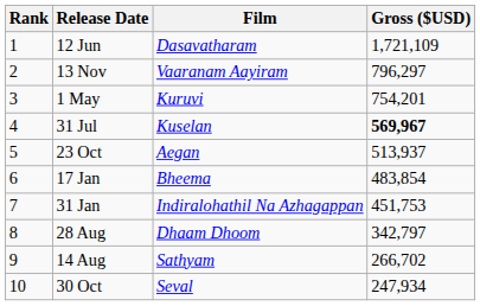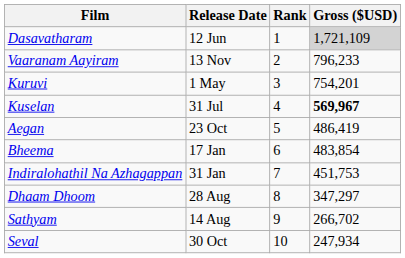columns swapped: Rank <-> Film
12 Jun | Gross ($USD): no background -> lightgrey background
13 Nov | Gross ($USD): 796,297 -> 796,233
23 Oct | Gross ($USD): 513,937 -> 486,419
28 Aug | Gross ($USD): 342,797 -> 347,297
